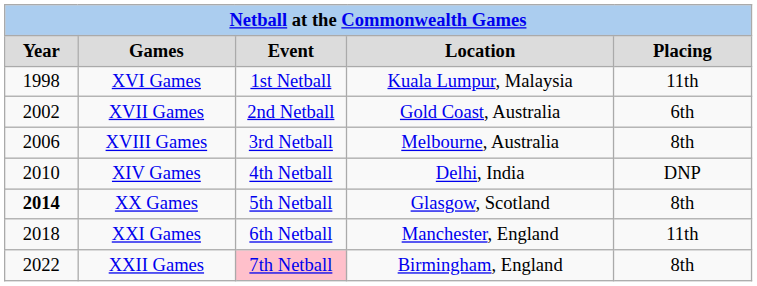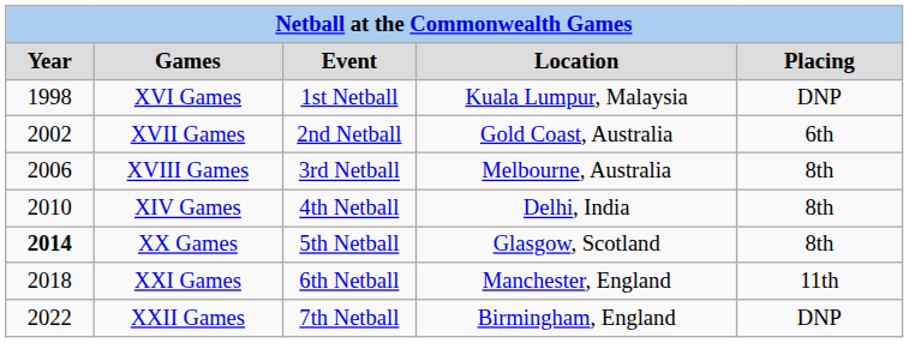XVI Games | Placing: 11th -> DNP
XIV Games | Placing: DNP -> 8th
XXII Games | Event: pink background -> no background
XXII Games | Placing: 8th -> DNP
